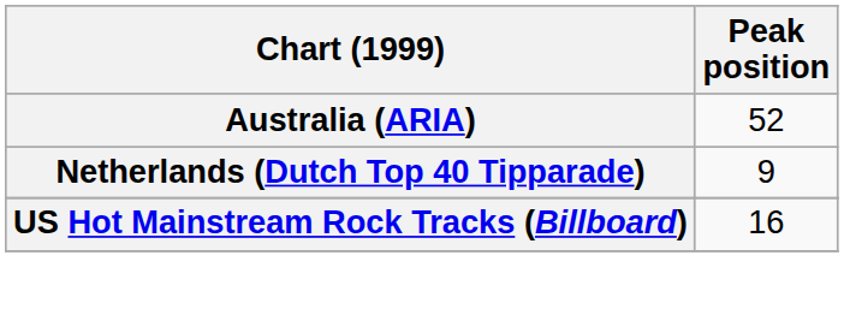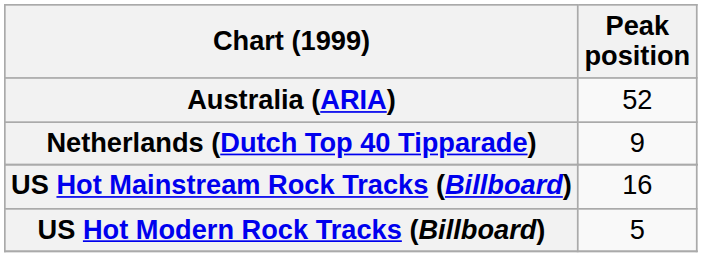+ row: US Hot Modern Rock Tracks (Billboard) | 5
